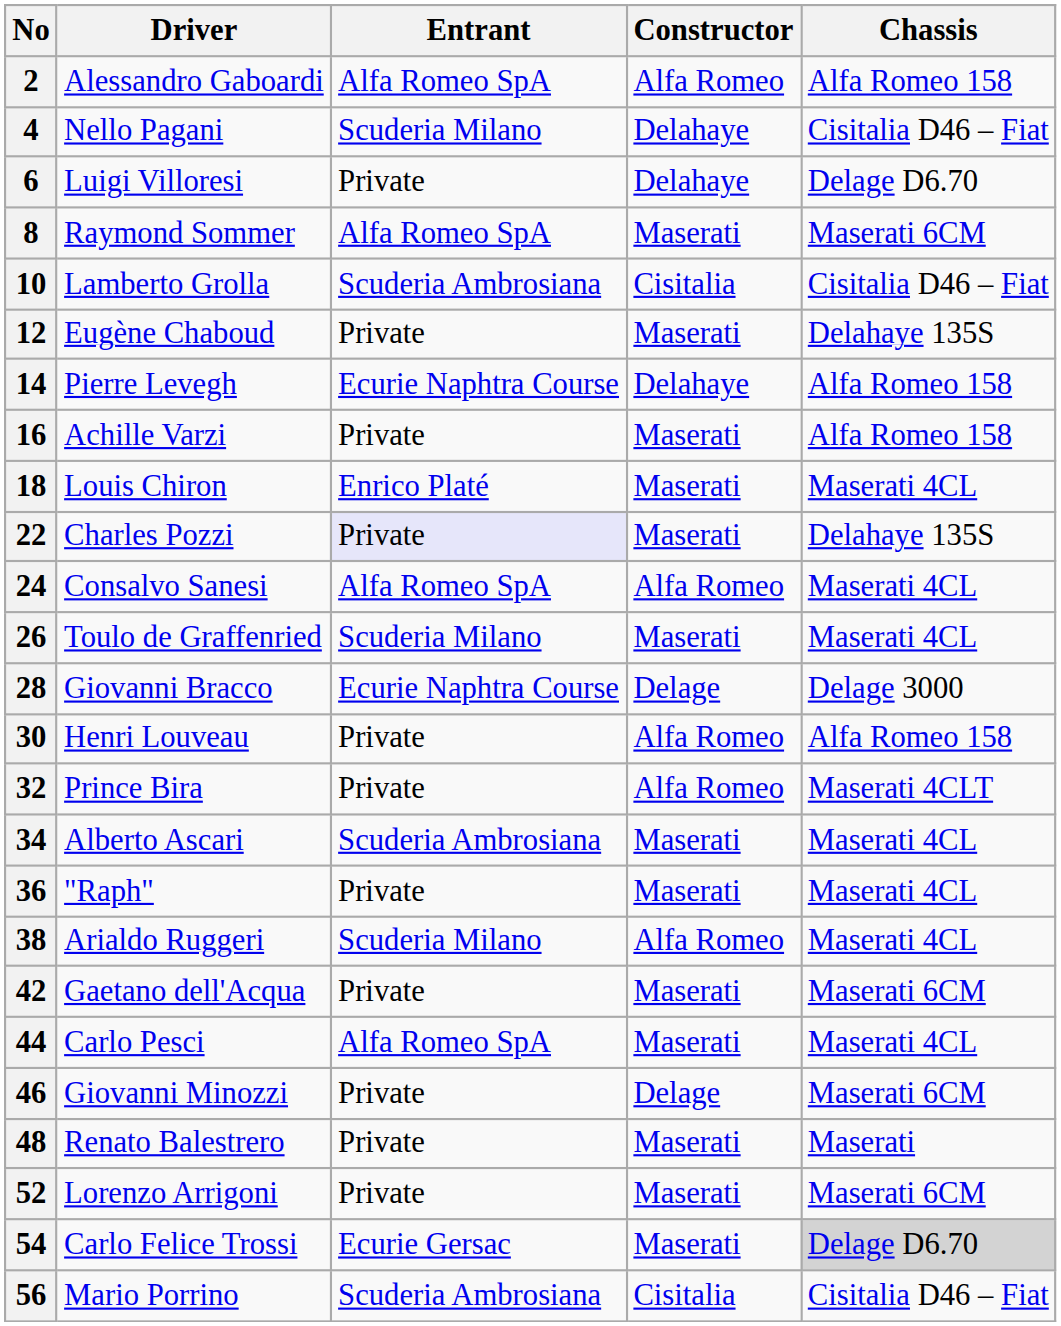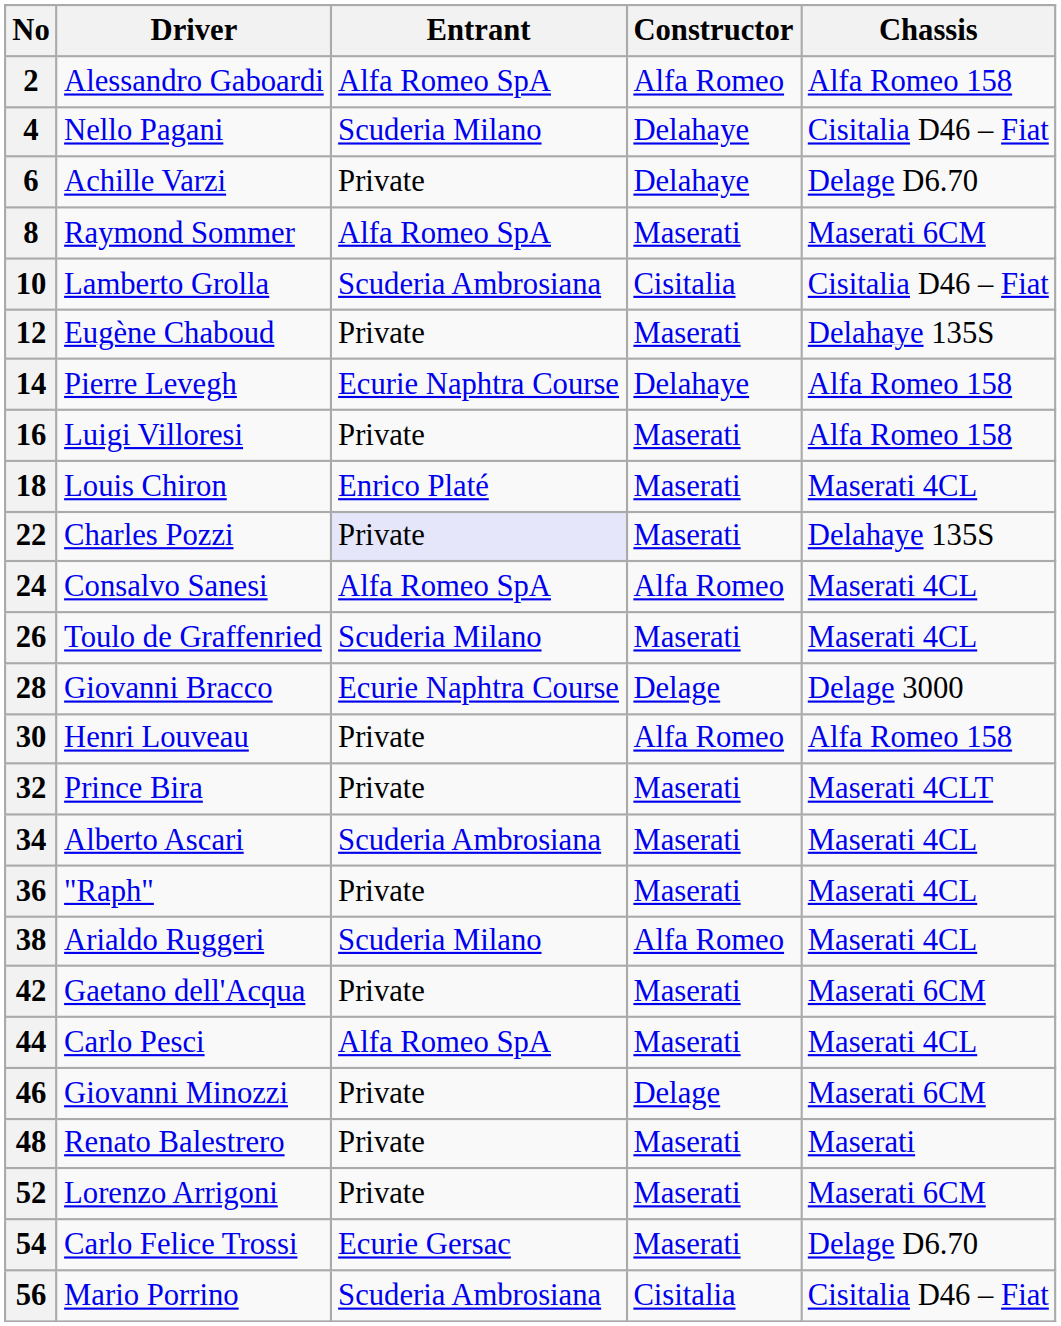6 | Driver: Luigi Villoresi -> Achille Varzi
16 | Driver: Achille Varzi -> Luigi Villoresi
32 | Constructor: Alfa Romeo -> Maserati
54 | Chassis: lightgrey background -> no background
